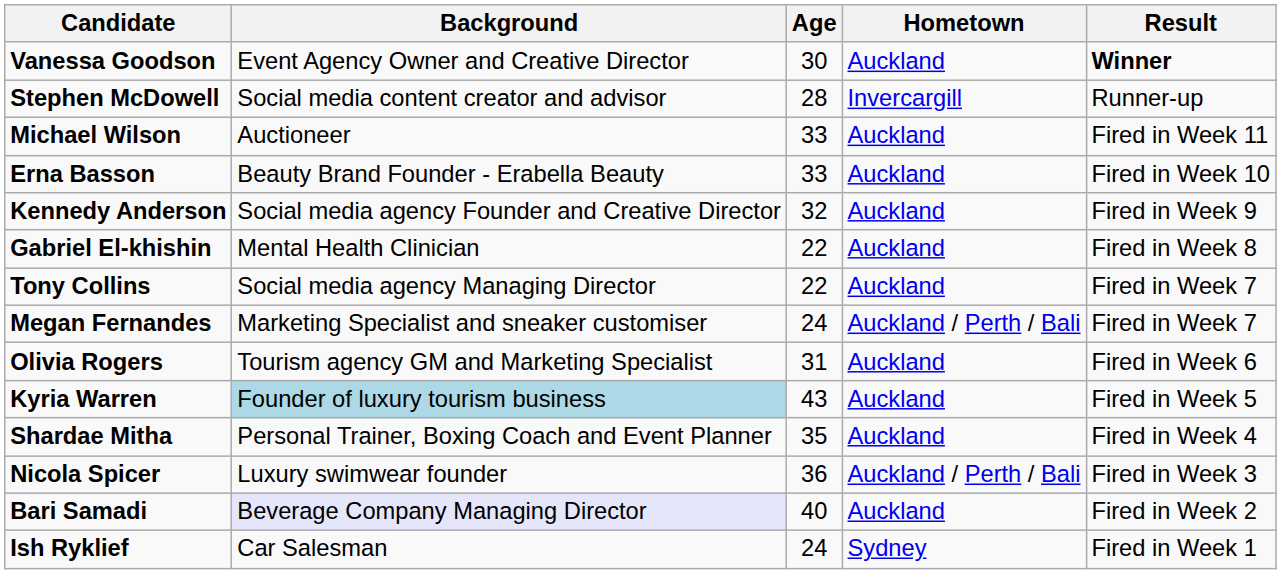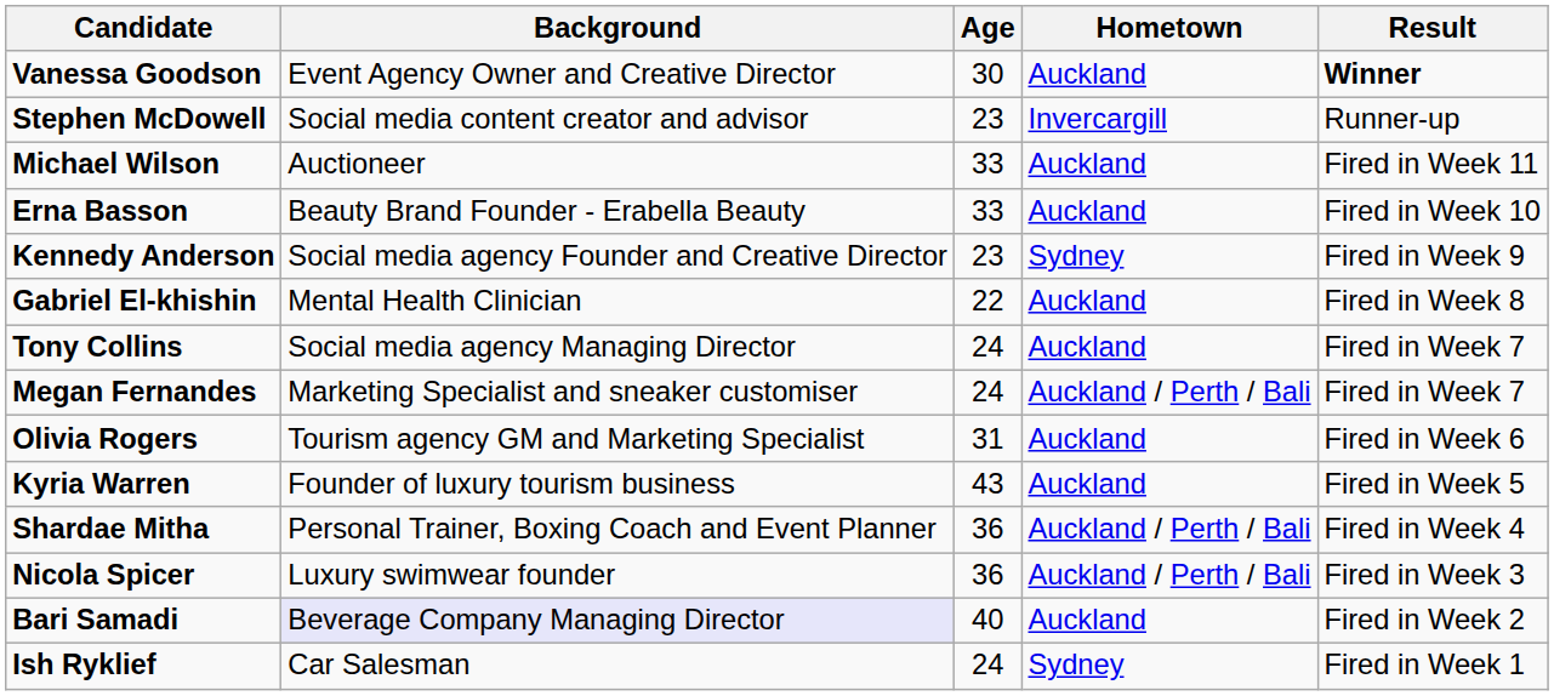Stephen McDowell | Age: 28 -> 23
Kennedy Anderson | Age: 32 -> 23
Kennedy Anderson | Hometown: Auckland -> Sydney
Tony Collins | Age: 22 -> 24
Kyria Warren | Background: lightblue background -> no background
Shardae Mitha | Age: 35 -> 36
Shardae Mitha | Hometown: Auckland -> Auckland / Perth / Bali
